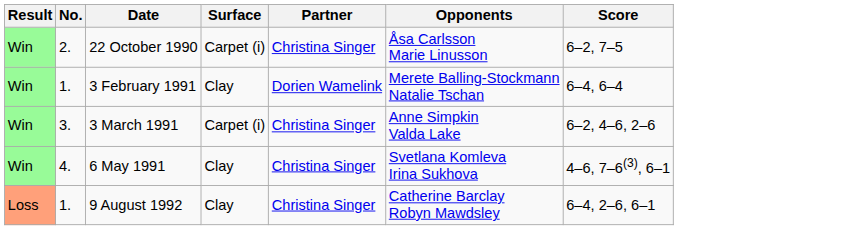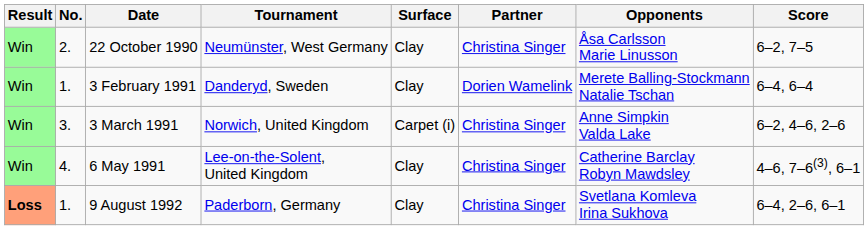+ column: Tournament | Neumünster, West Germany | Danderyd, Sweden | Norwich, United Kingdom | Lee-on-the-Solent, United Kingdom | Paderborn, Germany
22 October 1990 | Surface: Carpet (i) -> Clay
6 May 1991 | Opponents: Svetlana Komleva Irina Sukhova -> Catherine Barclay Robyn Mawdsley
9 August 1992 | Result: normal -> bold
9 August 1992 | Opponents: Catherine Barclay Robyn Mawdsley -> Svetlana Komleva Irina Sukhova
